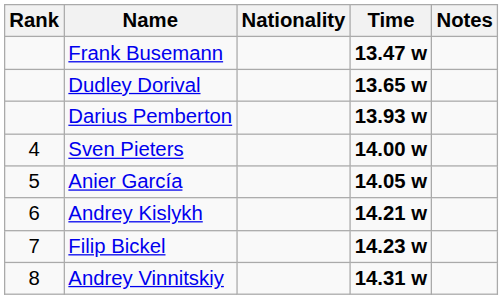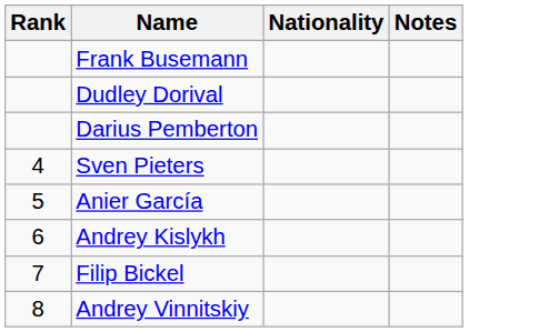- column: Time | 13.47 w | 13.65 w | 13.93 w | 14.00 w | 14.05 w | 14.21 w | 14.23 w | 14.31 w
